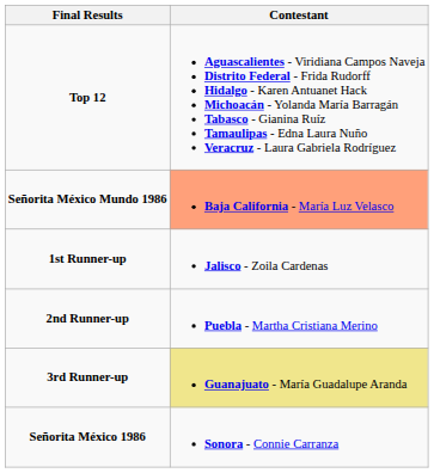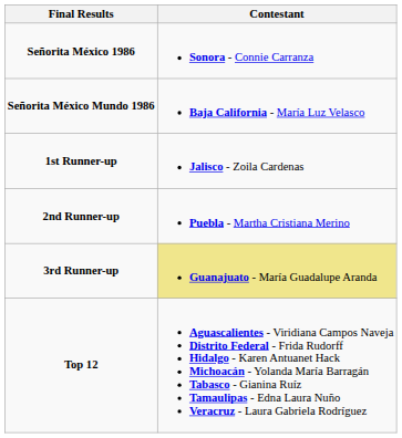rows swapped: Señorita México 1986 <-> Top 12
Señorita México Mundo 1986 | Contestant: lightsalmon background -> no background
